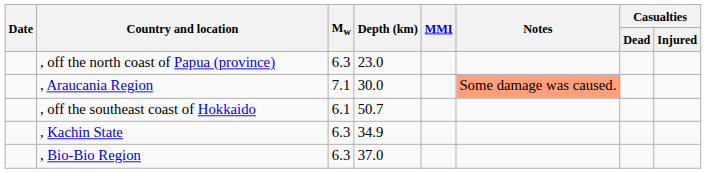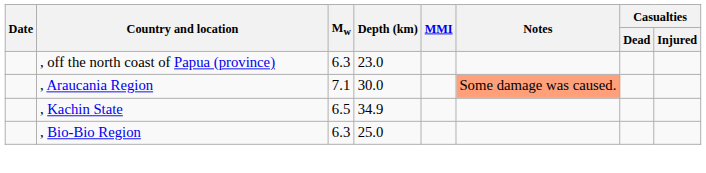- row: , off the southeast coast of Hokkaido | 6.1 | 50.7
, Kachin State | Mw: 6.3 -> 6.5
, Bio-Bio Region | Depth (km): 37.0 -> 25.0
